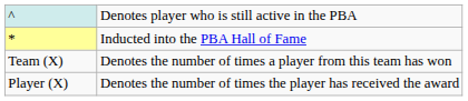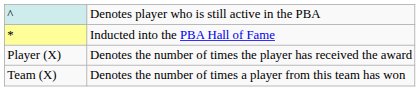rows swapped: Player (X) <-> Team (X)
